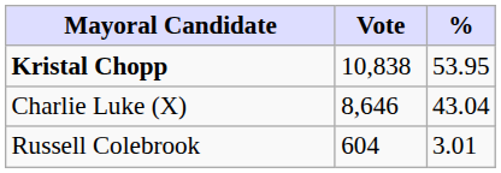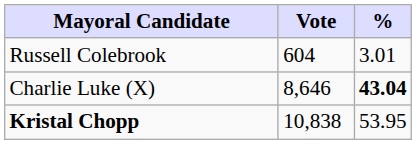rows swapped: Kristal Chopp <-> Russell Colebrook
Charlie Luke (X) | %: normal -> bold
